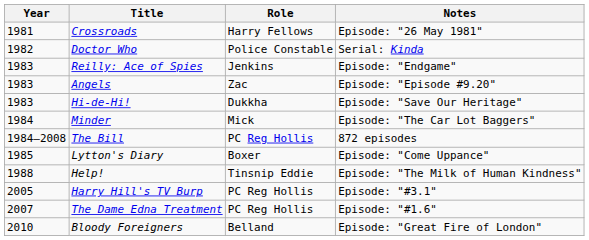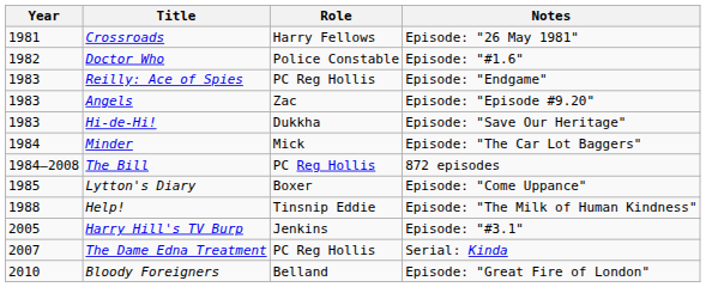Doctor Who | Notes: Serial: Kinda -> Episode: "#1.6"
Reilly: Ace of Spies | Role: Jenkins -> PC Reg Hollis
Harry Hill's TV Burp | Role: PC Reg Hollis -> Jenkins
The Dame Edna Treatment | Notes: Episode: "#1.6" -> Serial: Kinda
